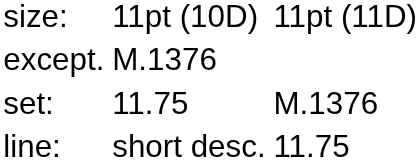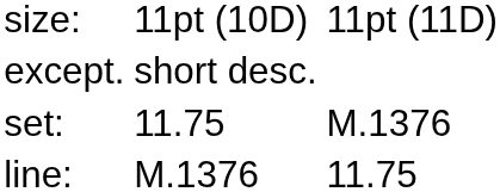except. | column 2: M.1376 -> short desc.
line: | column 2: short desc. -> M.1376
